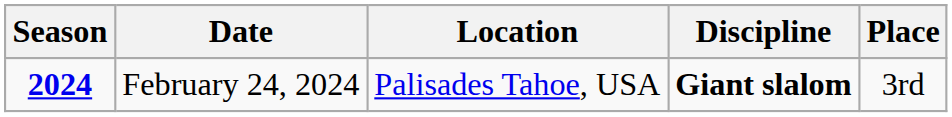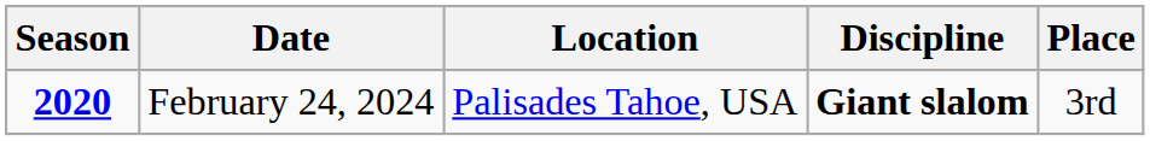February 24, 2024 | Season: 2024 -> 2020
